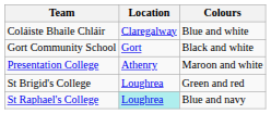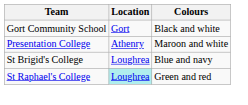- row: Coláiste Bhaile Chláir | Claregalway | Blue and white
St Brigid's College | Colours: Green and red -> Blue and navy
St Raphael's College | Colours: Blue and navy -> Green and red
